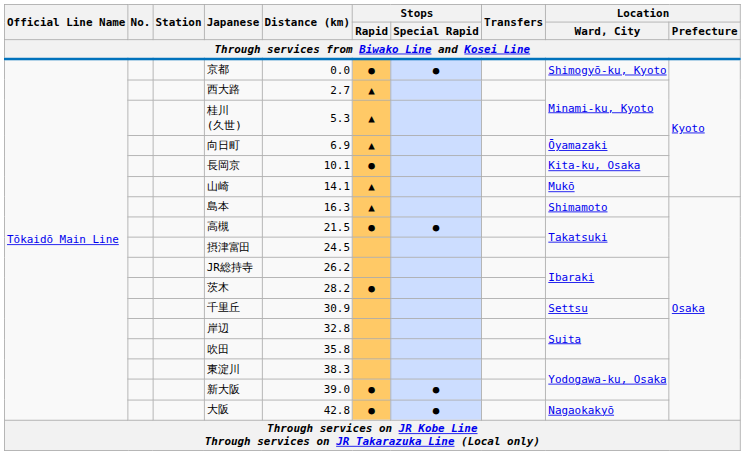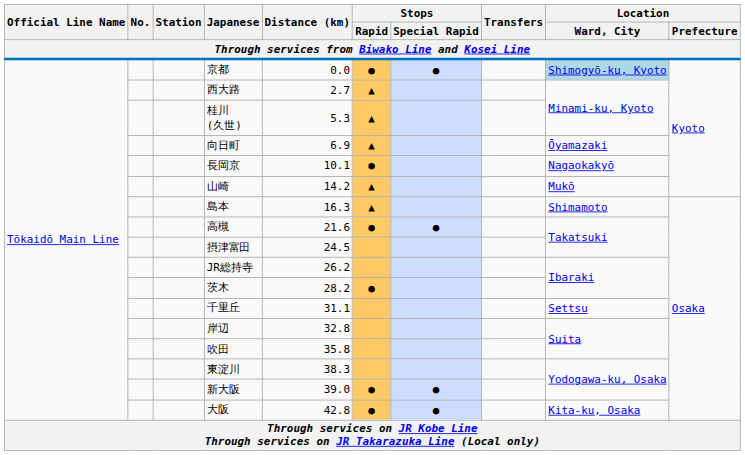京都 | Location / Ward, City: no background -> lightblue background
長岡京 | Location / Ward, City: Kita-ku, Osaka -> Nagaokakyō
山崎 | Distance (km): 14.1 -> 14.2
高槻 | Distance (km): 21.5 -> 21.6
千里丘 | Distance (km): 30.9 -> 31.1
大阪 | Location / Ward, City: Nagaokakyō -> Kita-ku, Osaka
